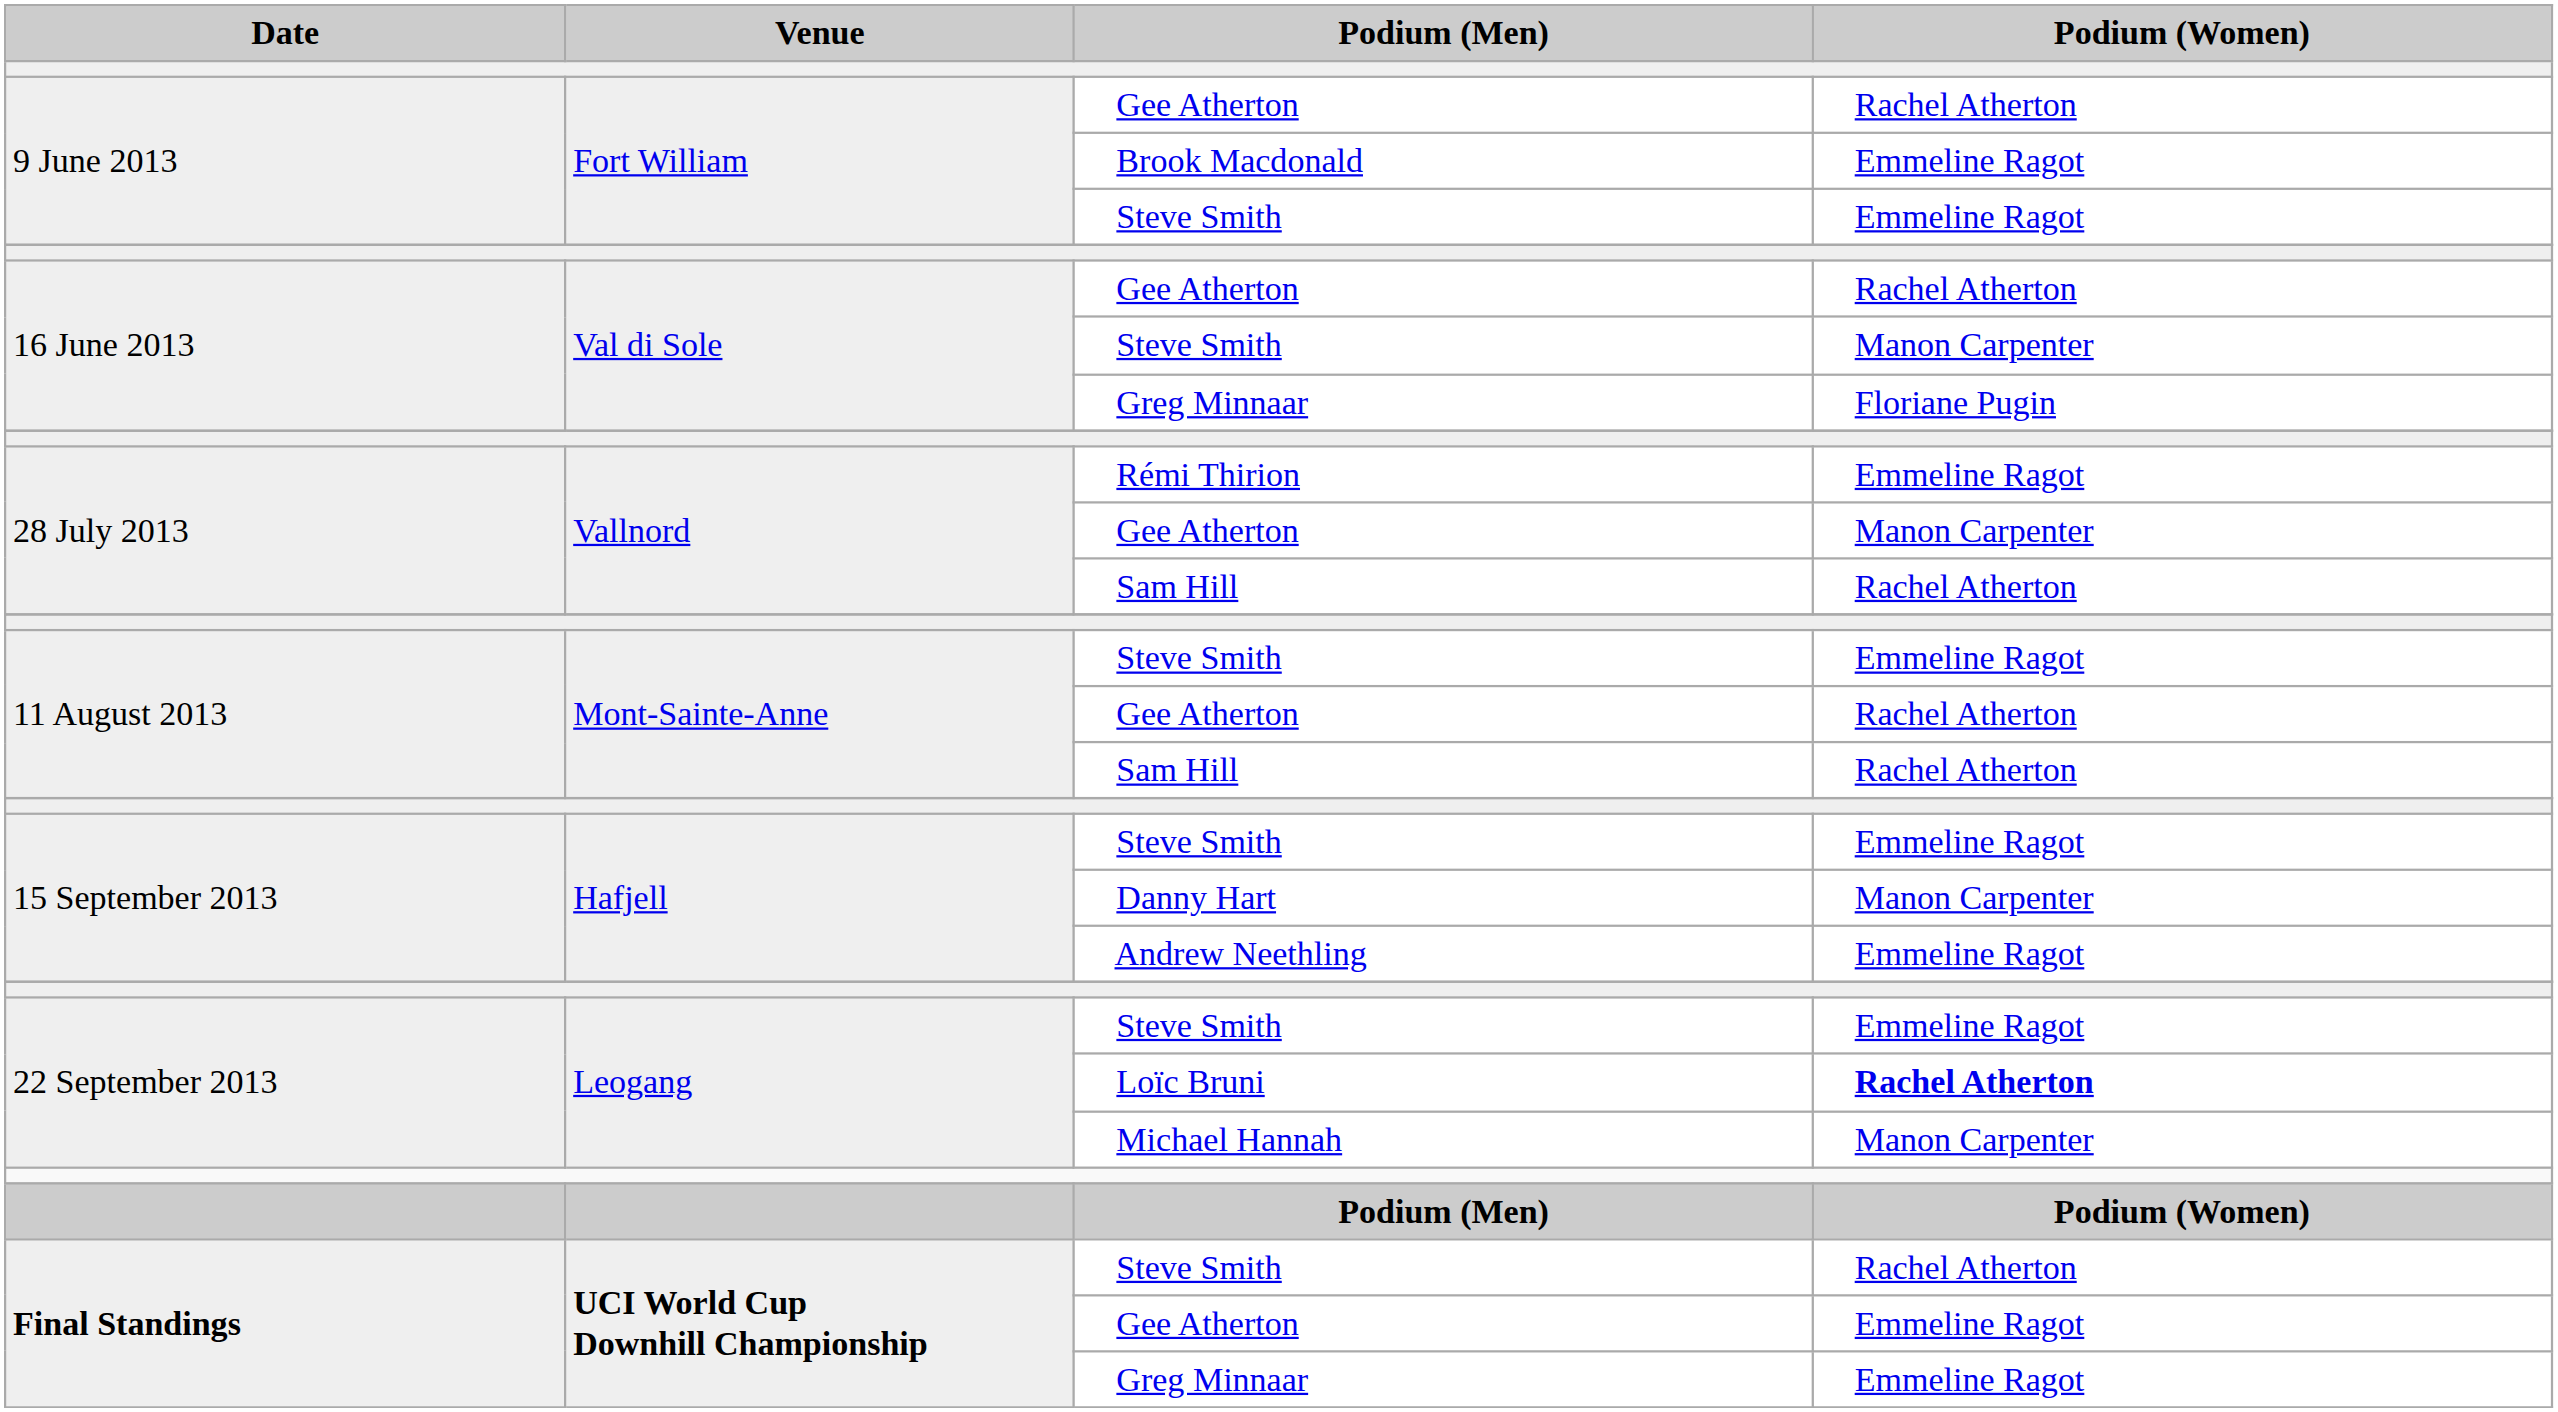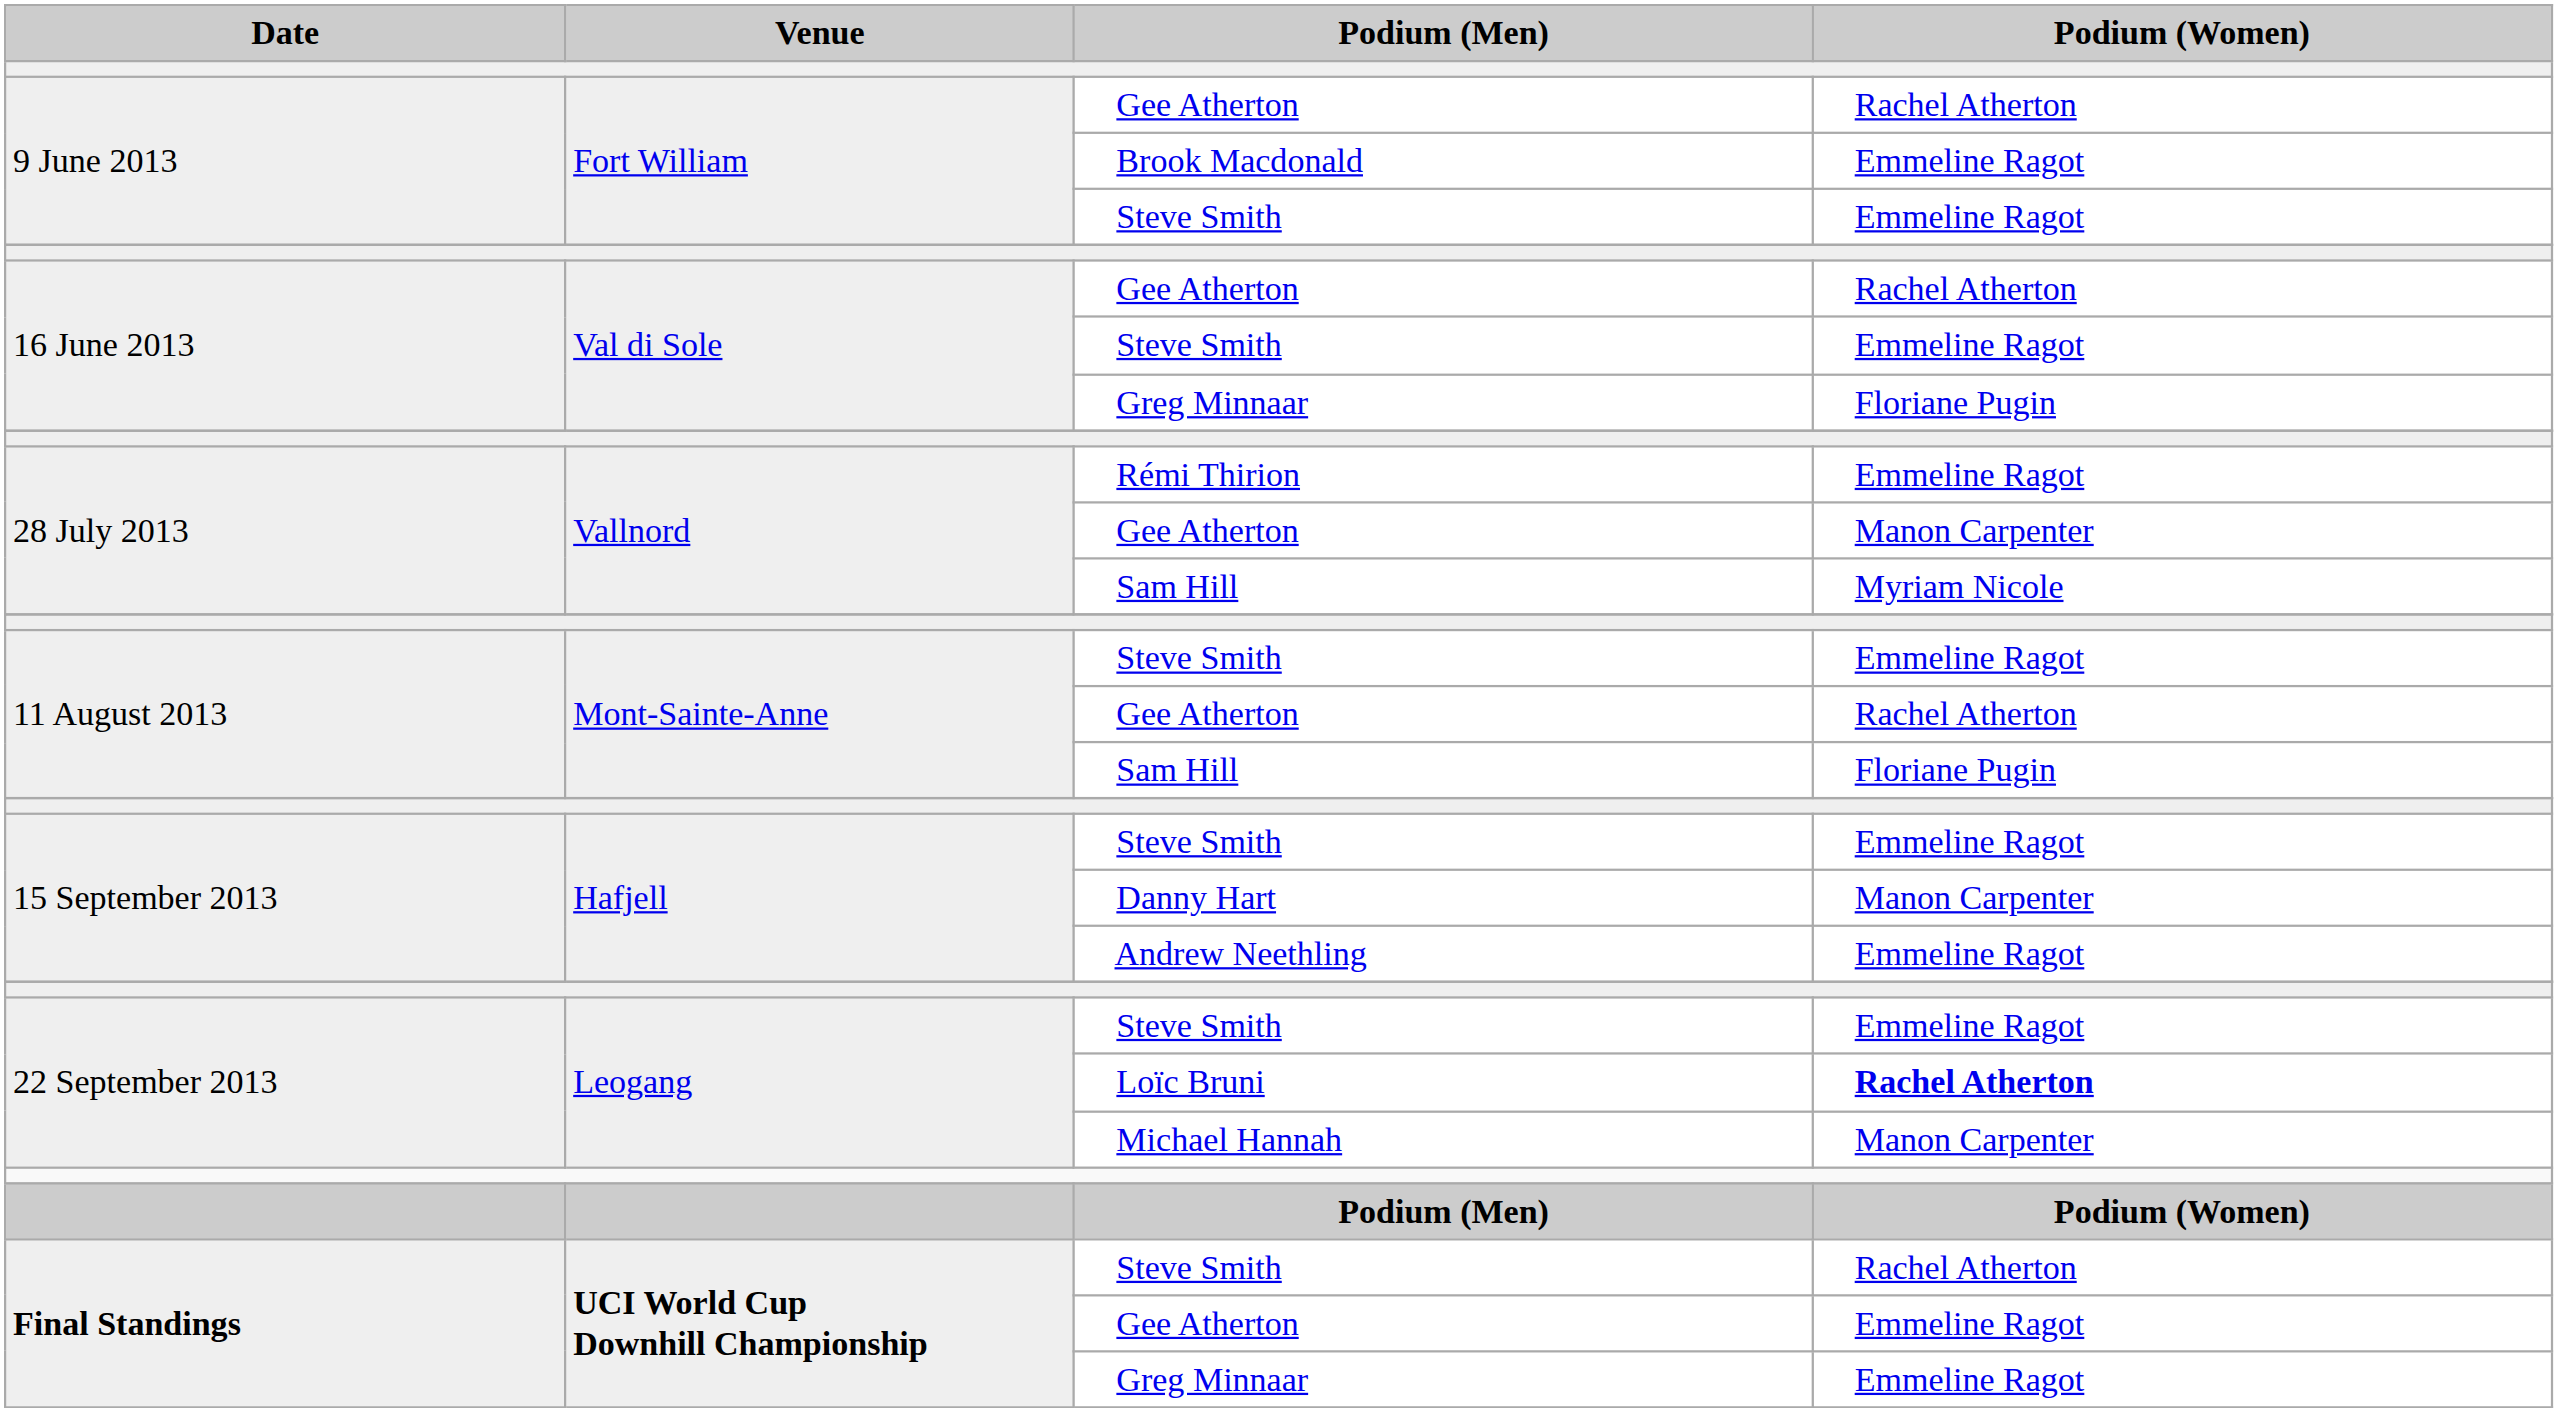16 June 2013 / Steve Smith | Podium (Women): Manon Carpenter -> Emmeline Ragot
28 July 2013 / Sam Hill | Podium (Women): Rachel Atherton -> Myriam Nicole
11 August 2013 / Sam Hill | Podium (Women): Rachel Atherton -> Floriane Pugin
